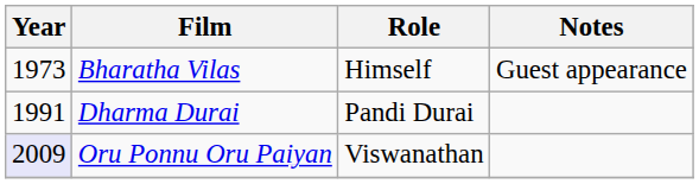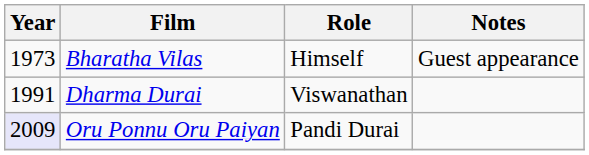Dharma Durai | Role: Pandi Durai -> Viswanathan
Oru Ponnu Oru Paiyan | Role: Viswanathan -> Pandi Durai
